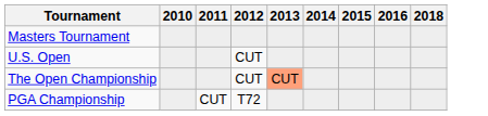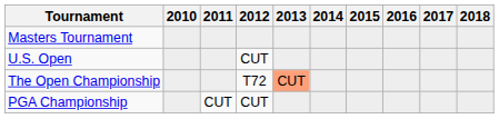+ column: 2017
The Open Championship | 2012: CUT -> T72
PGA Championship | 2012: T72 -> CUT
